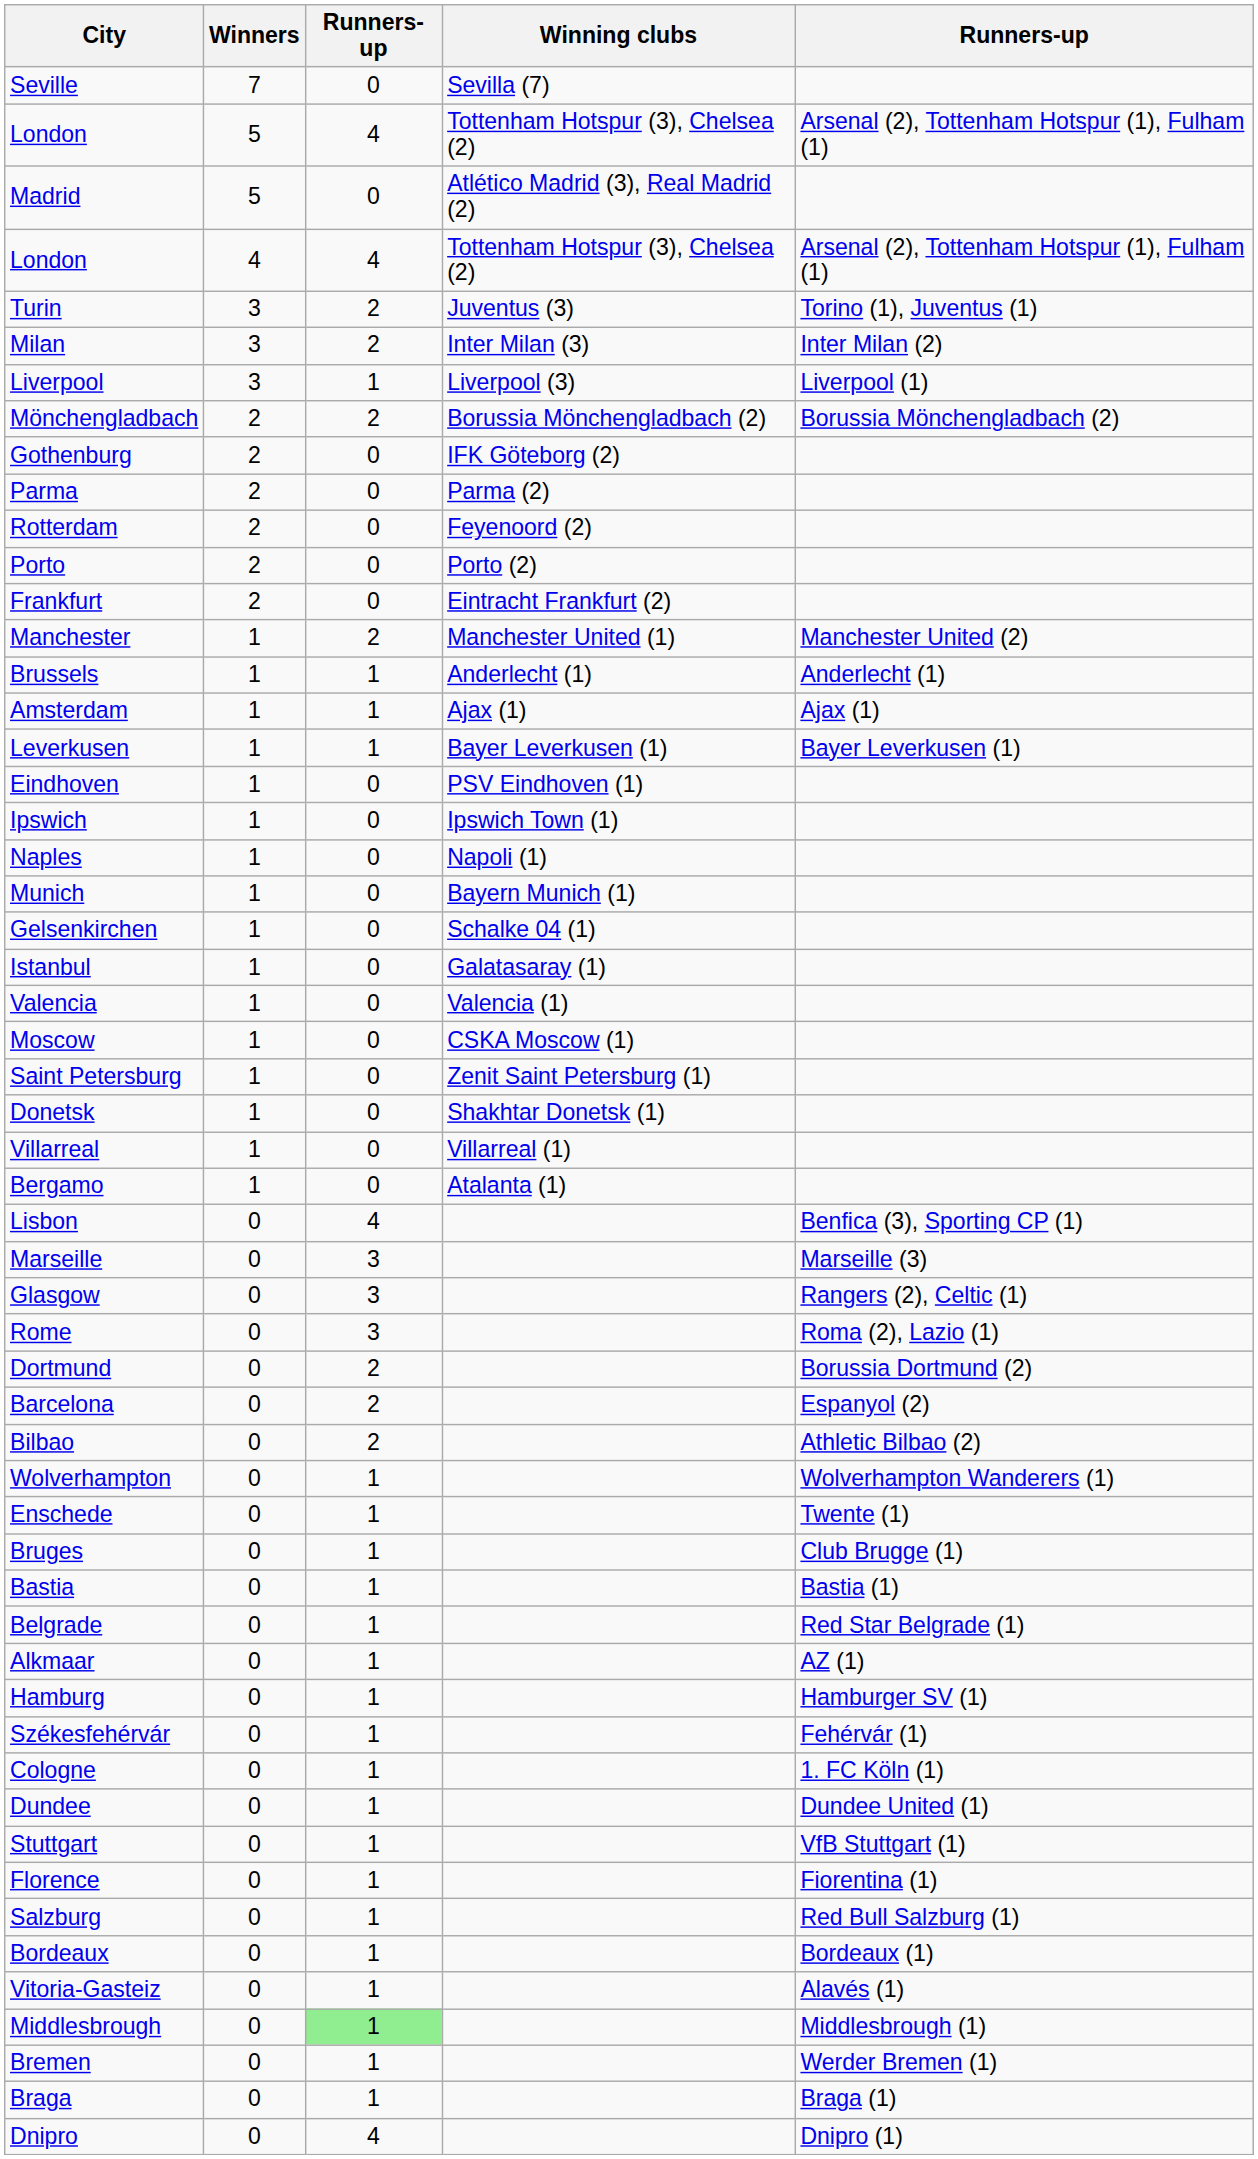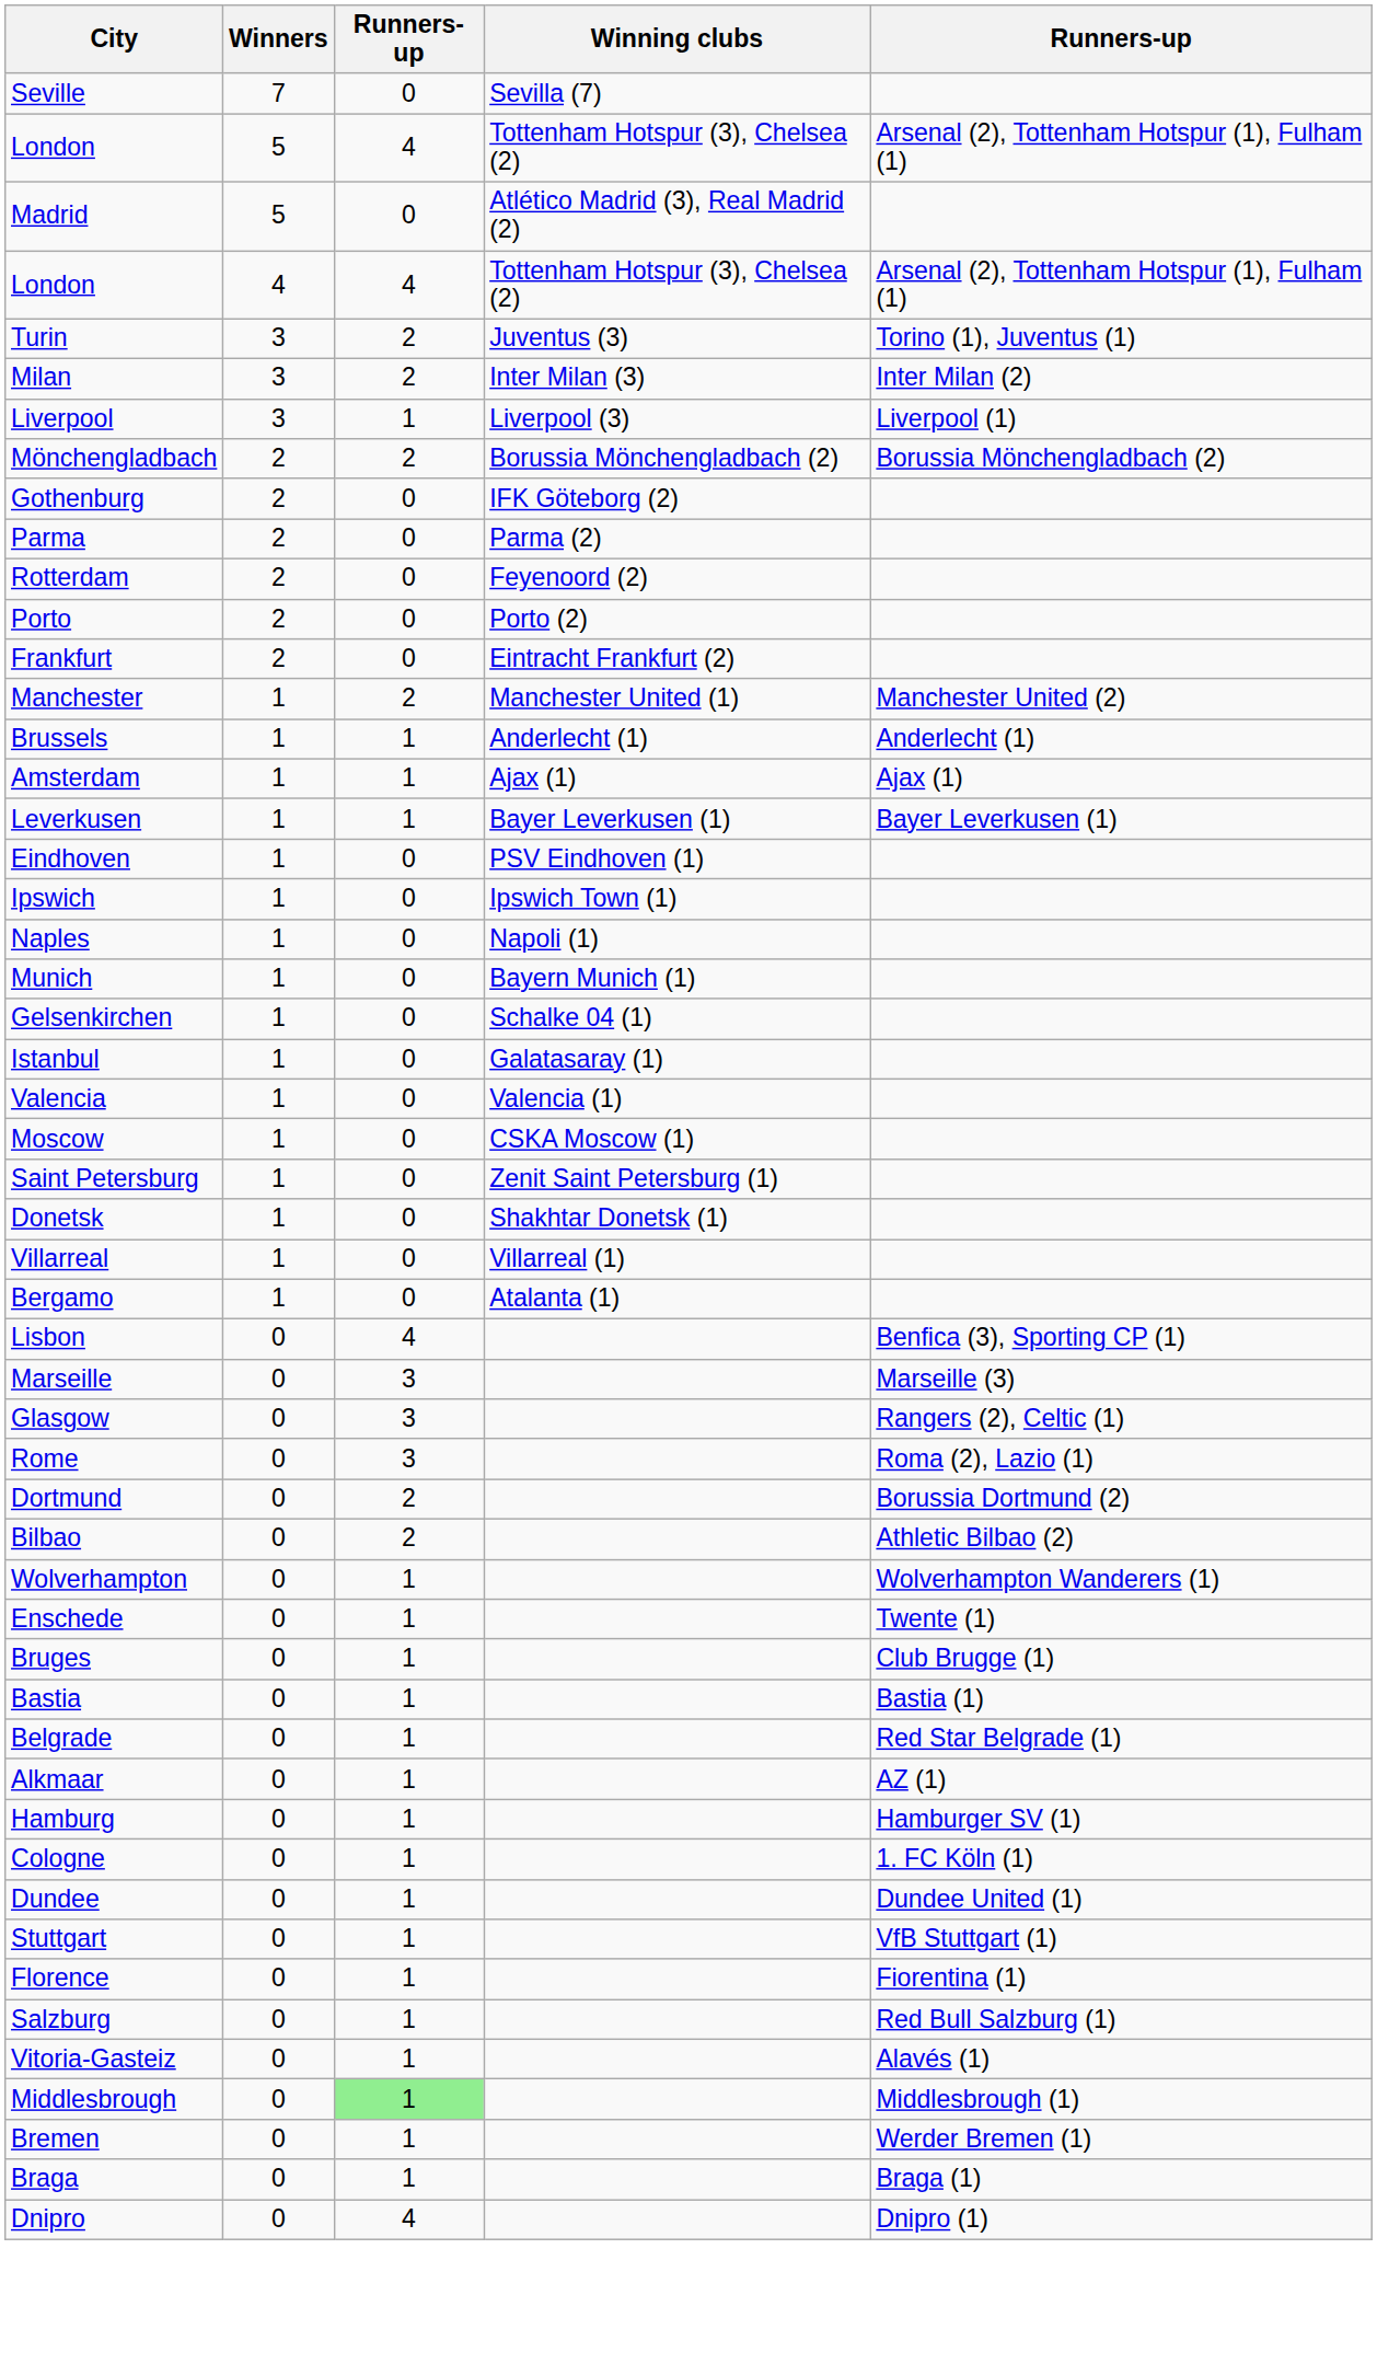- row: Barcelona | 0 | 2 | Espanyol (2)
- row: Székesfehérvár | 0 | 1 | Fehérvár (1)
- row: Bordeaux | 0 | 1 | Bordeaux (1)
